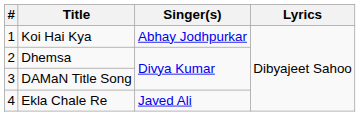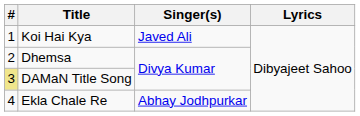Koi Hai Kya | Singer(s): Abhay Jodhpurkar -> Javed Ali
DAMaN Title Song | #: no background -> khaki background
Ekla Chale Re | Singer(s): Javed Ali -> Abhay Jodhpurkar
